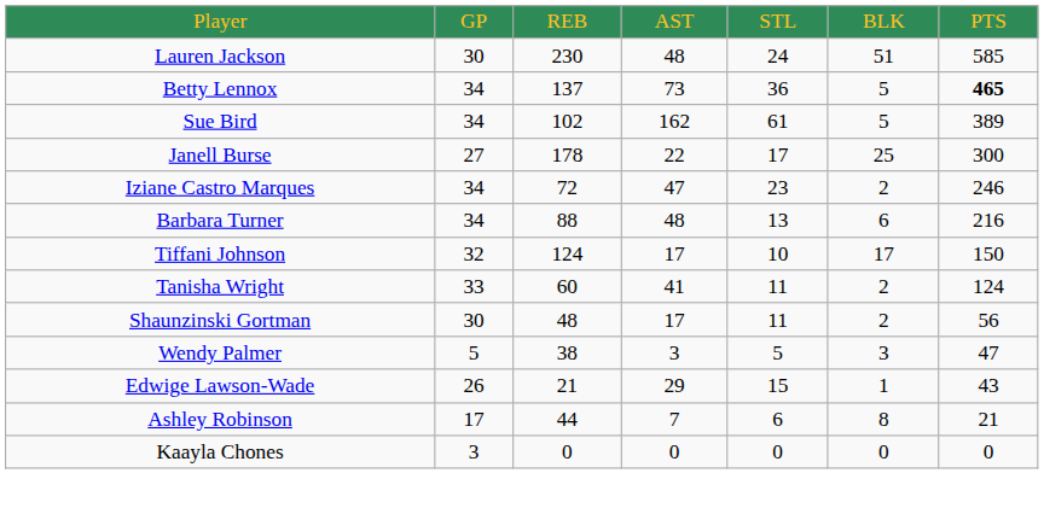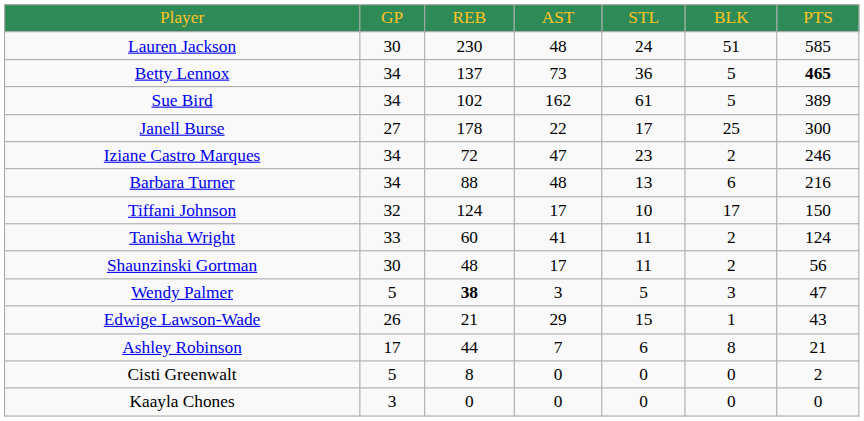Wendy Palmer | column 3: normal -> bold
+ row: Cisti Greenwalt | 5 | 8 | 0 | 0 | 0 | 2
